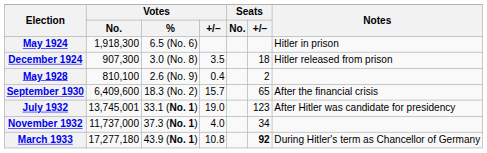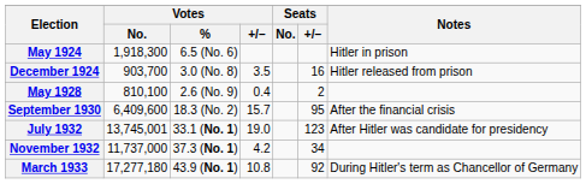December 1924 | Votes / No.: 907,300 -> 903,700
December 1924 | Seats / +/–: 18 -> 16
September 1930 | Seats / +/–: 65 -> 95
November 1932 | Votes / +/–: 4.0 -> 4.2
March 1933 | Seats / +/–: bold -> normal
